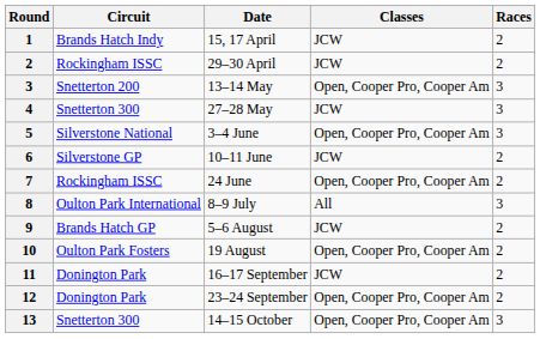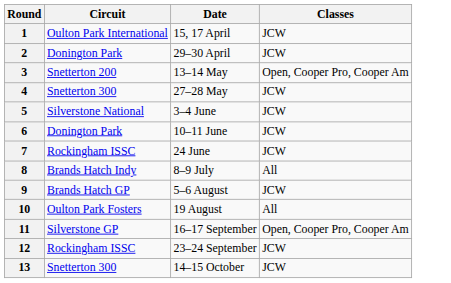- column: Races | 2 | 2 | 3 | 3 | 3 | 2 | 2 | 3 | 2 | 2 | 2 | 2 | 3
15, 17 April | Circuit: Brands Hatch Indy -> Oulton Park International
29–30 April | Circuit: Rockingham ISSC -> Donington Park
3–4 June | Classes: Open, Cooper Pro, Cooper Am -> JCW
10–11 June | Circuit: Silverstone GP -> Donington Park
24 June | Classes: Open, Cooper Pro, Cooper Am -> JCW
8–9 July | Circuit: Oulton Park International -> Brands Hatch Indy
19 August | Classes: Open, Cooper Pro, Cooper Am -> All
16–17 September | Circuit: Donington Park -> Silverstone GP
16–17 September | Classes: JCW -> Open, Cooper Pro, Cooper Am
23–24 September | Circuit: Donington Park -> Rockingham ISSC
23–24 September | Classes: Open, Cooper Pro, Cooper Am -> JCW
14–15 October | Classes: Open, Cooper Pro, Cooper Am -> JCW
